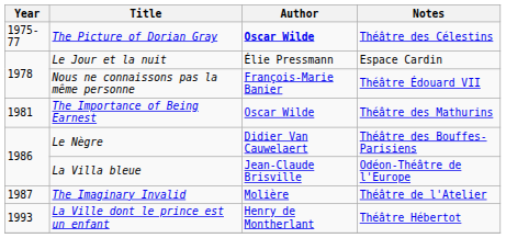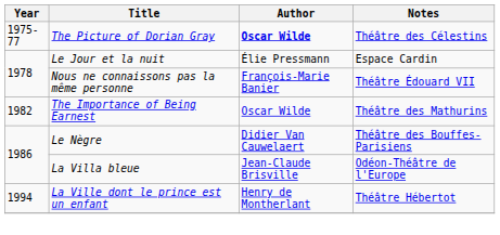The Importance of Being Earnest | Year: 1981 -> 1982
- row: 1987 | The Imaginary Invalid | Molière | Théâtre de l'Atelier
La Ville dont le prince est un enfant | Year: 1993 -> 1994
